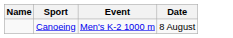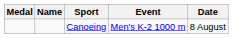+ column: Medal
